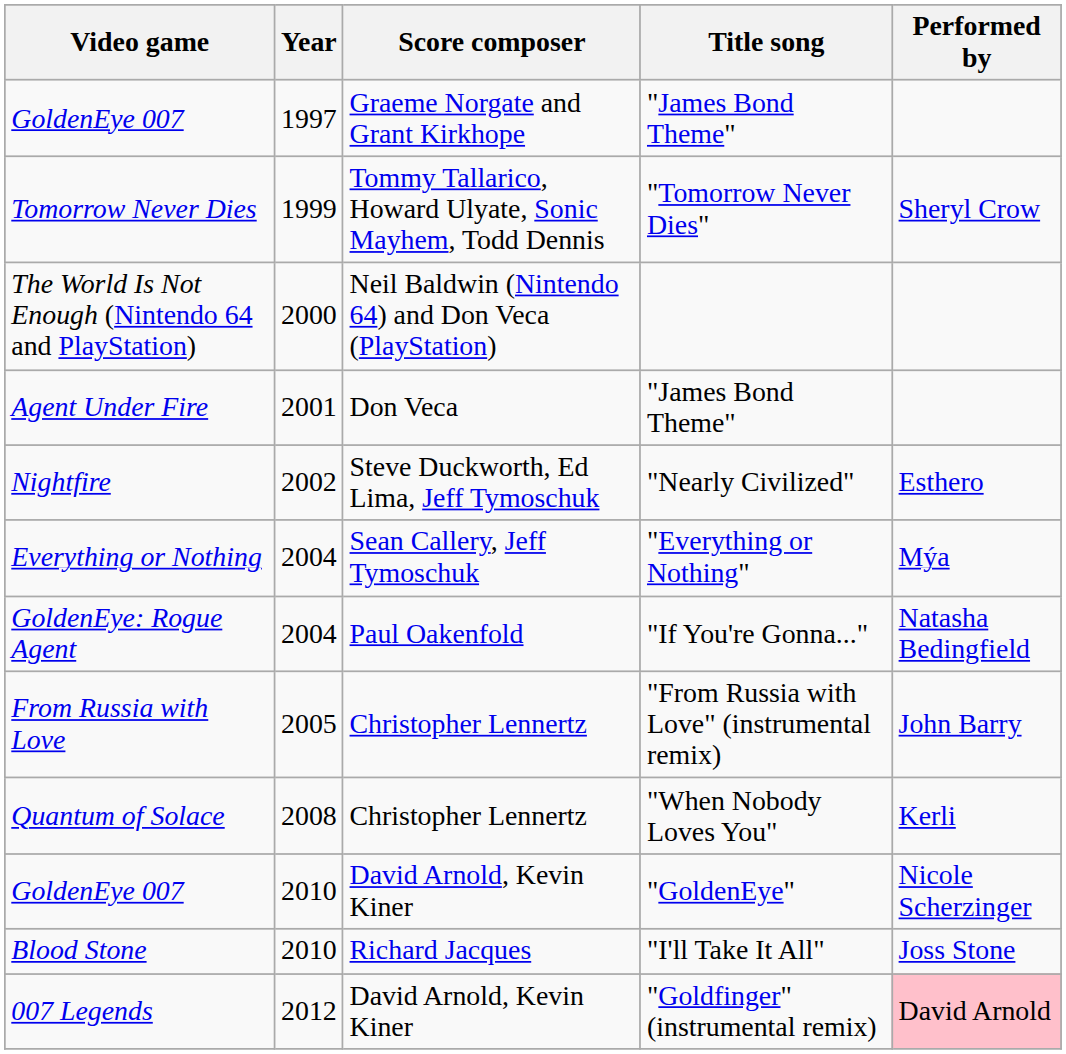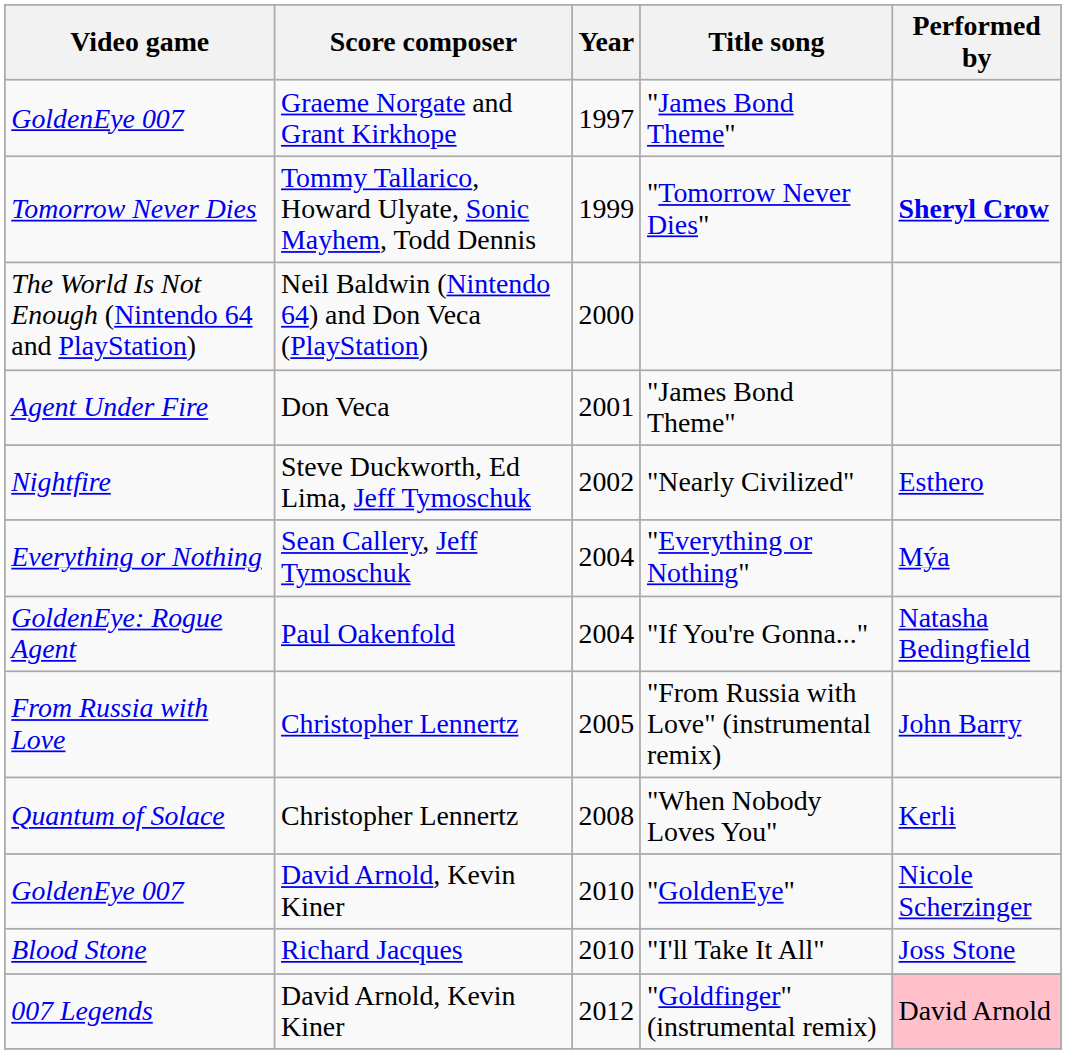columns swapped: Year <-> Score composer
Tomorrow Never Dies | Performed by: normal -> bold
